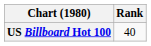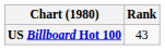US Billboard Hot 100 | Rank: 40 -> 43
